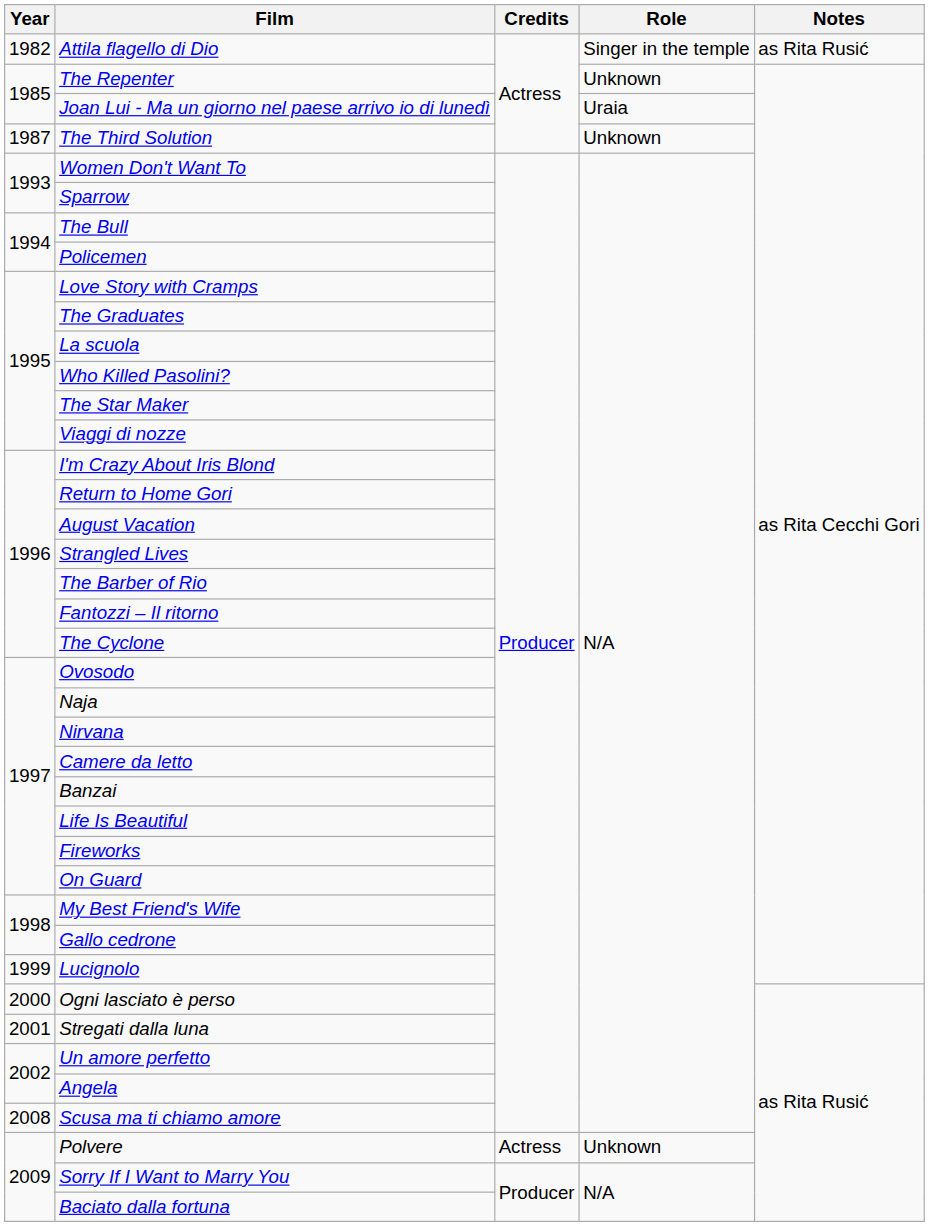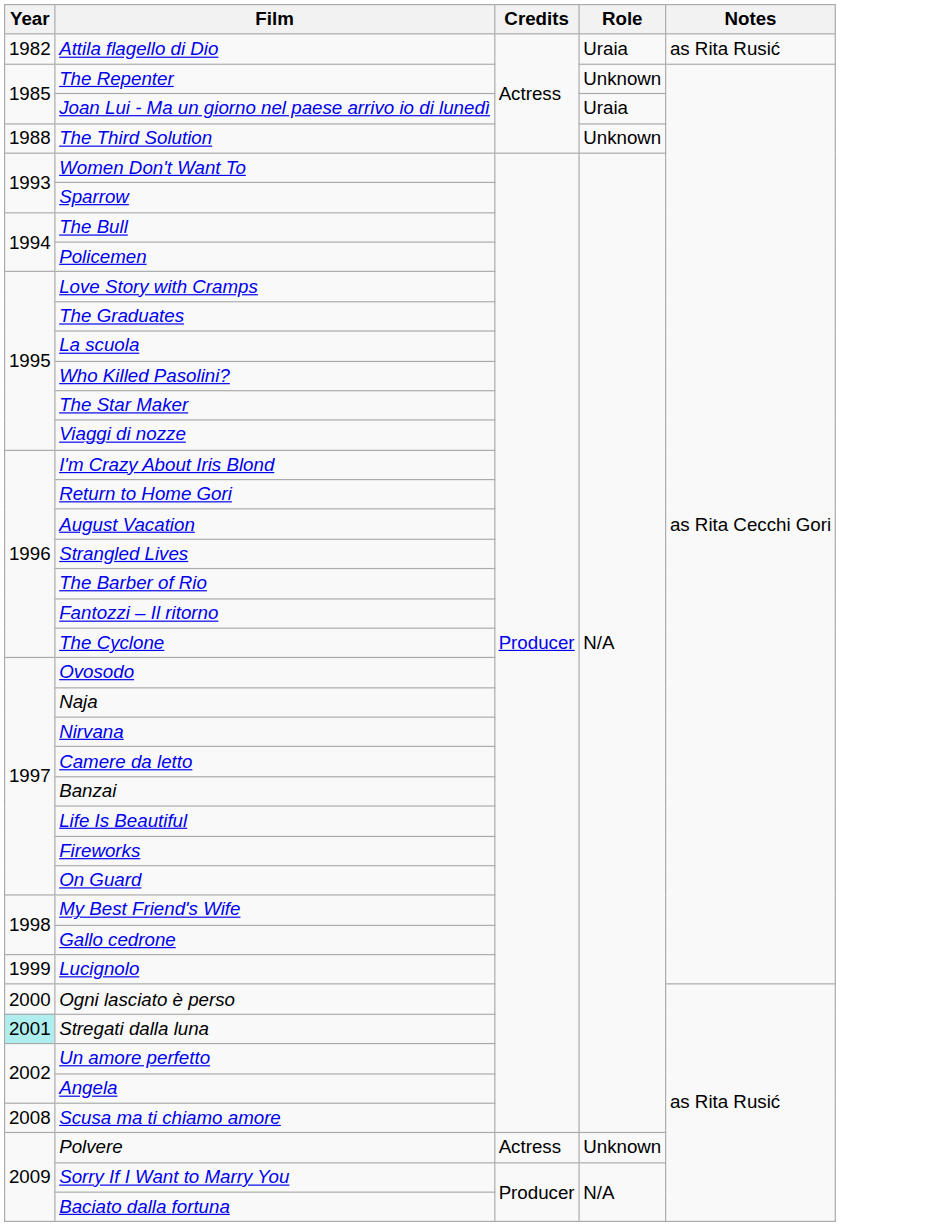Attila flagello di Dio | Role: Singer in the temple -> Uraia
The Third Solution | Year: 1987 -> 1988
Stregati dalla luna | Year: no background -> paleturquoise background
